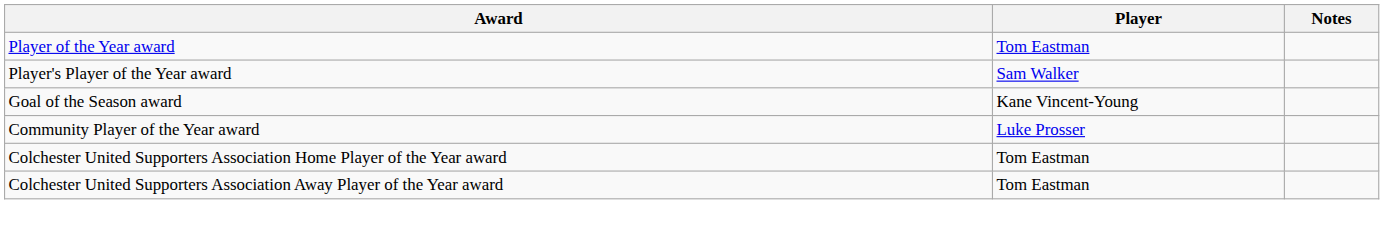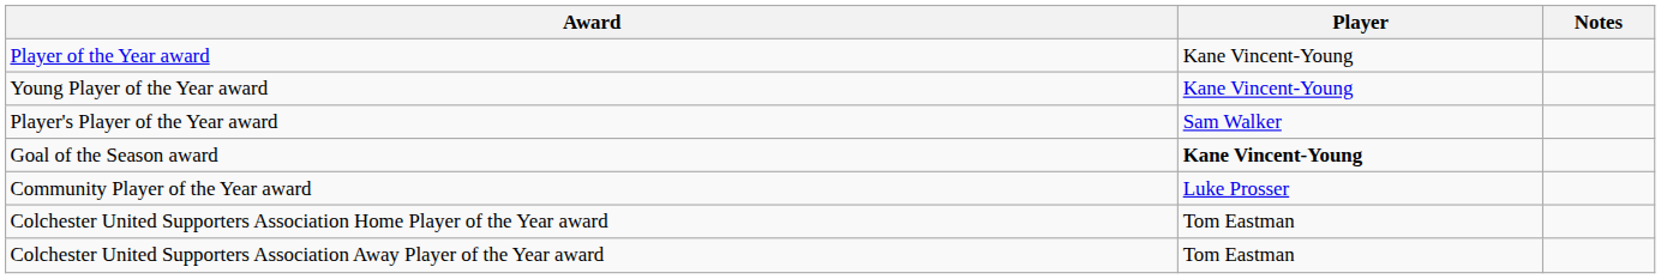Player of the Year award | Player: Tom Eastman -> Kane Vincent-Young
+ row: Young Player of the Year award | Kane Vincent-Young
Goal of the Season award | Player: normal -> bold
